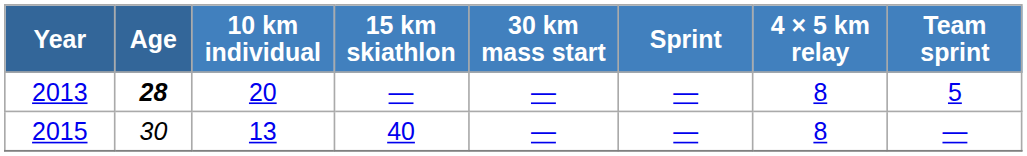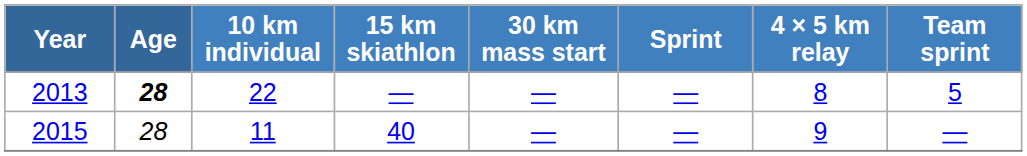2013 | 10 km individual: 20 -> 22
2015 | Age: 30 -> 28
2015 | 10 km individual: 13 -> 11
2015 | 4 × 5 km relay: 8 -> 9
